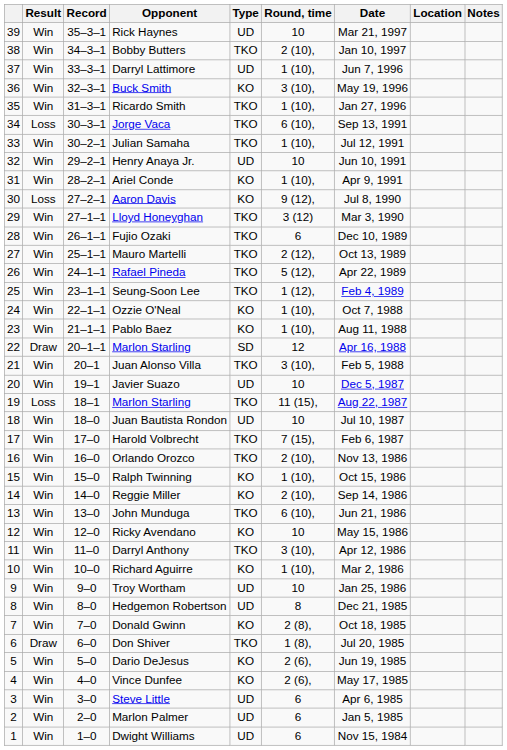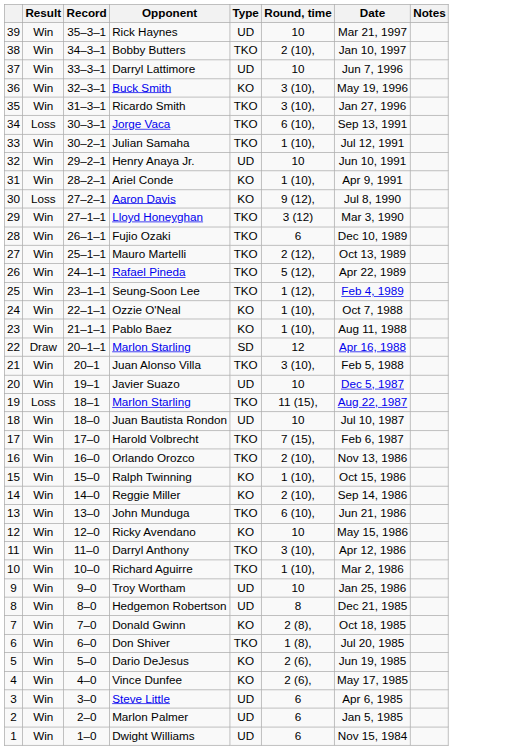- column: Location
Darryl Lattimore | Round, time: 1 (10), -> 10
Ricardo Smith | Round, time: 1 (10), -> 3 (10),
Richard Aguirre | Type: KO -> TKO
Don Shiver | Result: Draw -> Win
